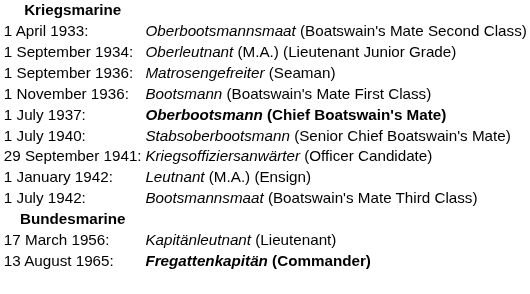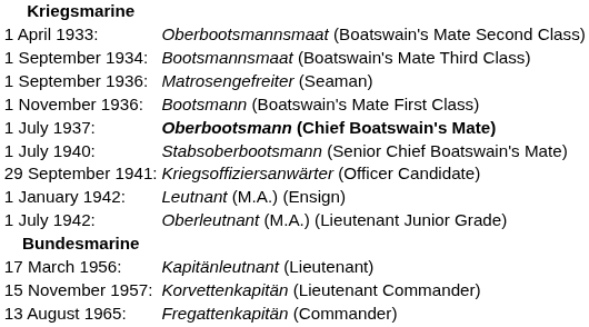1 September 1934: | column 2: Oberleutnant (M.A.) (Lieutenant Junior Grade) -> Bootsmannsmaat (Boatswain's Mate Third Class)
1 July 1942: | column 2: Bootsmannsmaat (Boatswain's Mate Third Class) -> Oberleutnant (M.A.) (Lieutenant Junior Grade)
+ row: 15 November 1957: | Korvettenkapitän (Lieutenant Commander)
13 August 1965: | column 2: bold -> normal
